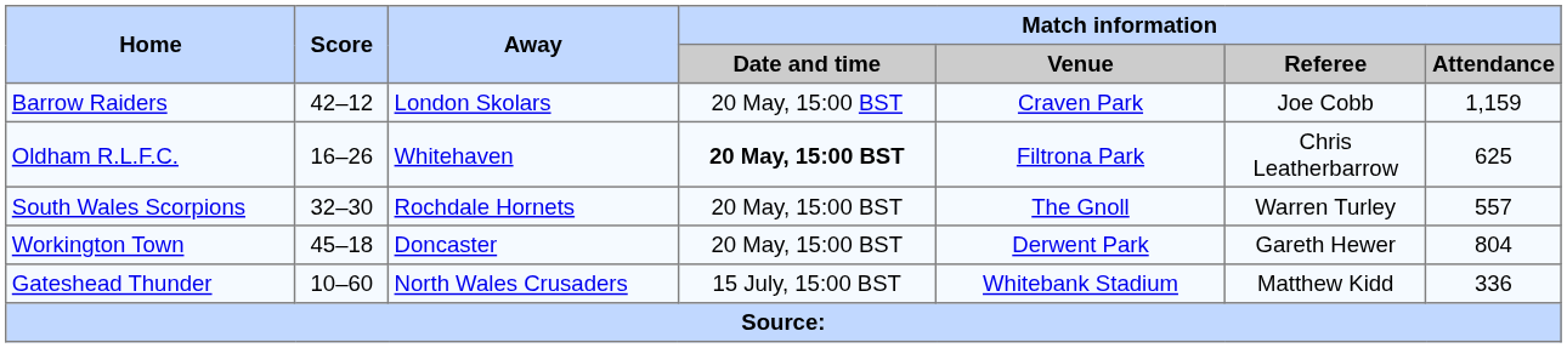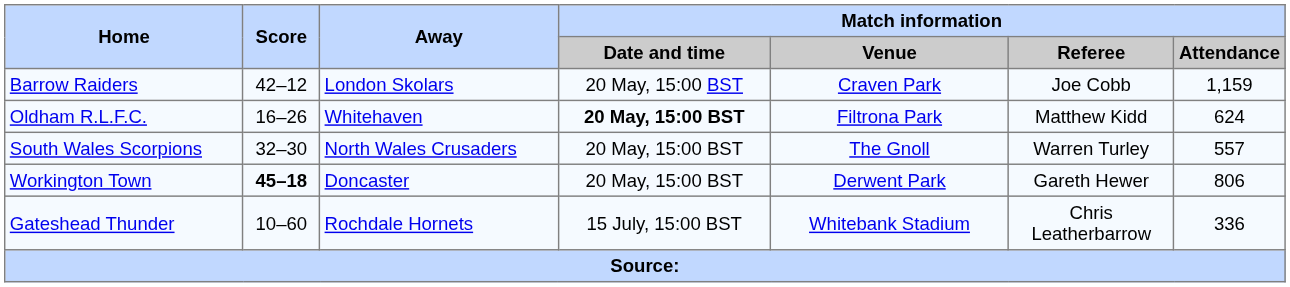Oldham R.L.F.C. | Match information / Referee: Chris Leatherbarrow -> Matthew Kidd
Oldham R.L.F.C. | Match information / Attendance: 625 -> 624
South Wales Scorpions | Away: Rochdale Hornets -> North Wales Crusaders
Workington Town | Score: normal -> bold
Workington Town | Match information / Attendance: 804 -> 806
Gateshead Thunder | Away: North Wales Crusaders -> Rochdale Hornets
Gateshead Thunder | Match information / Referee: Matthew Kidd -> Chris Leatherbarrow
